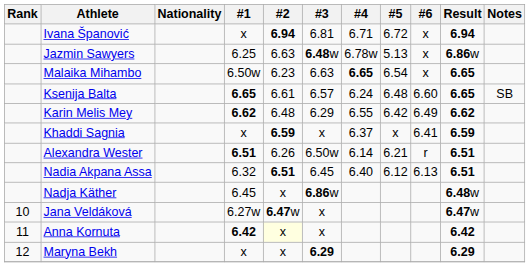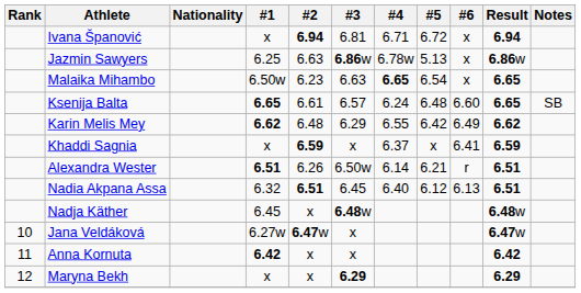Jazmin Sawyers | #3: 6.48w -> 6.86w
Nadja Käther | #3: 6.86w -> 6.48w
Anna Kornuta | #2: lightyellow background -> no background
